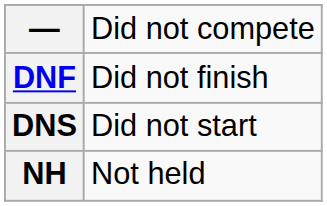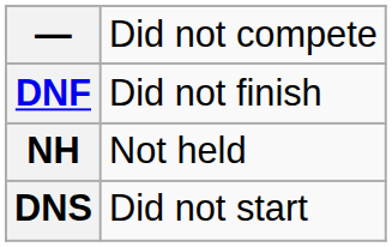rows swapped: DNS <-> NH
